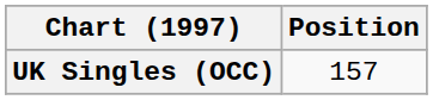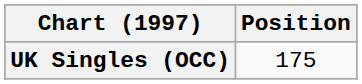UK Singles (OCC) | Position: 157 -> 175
